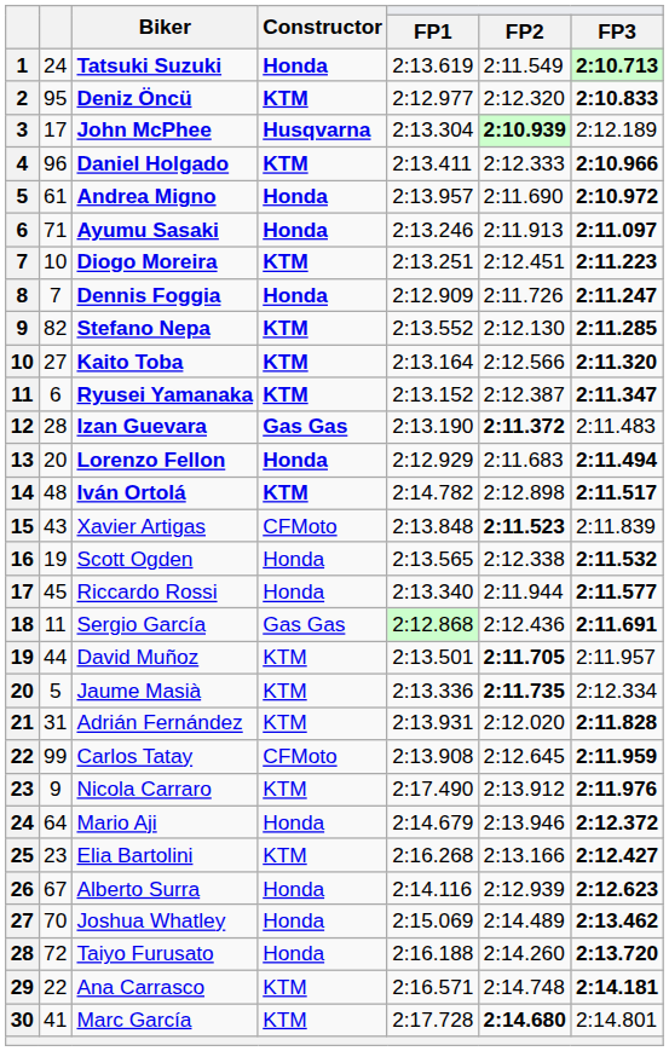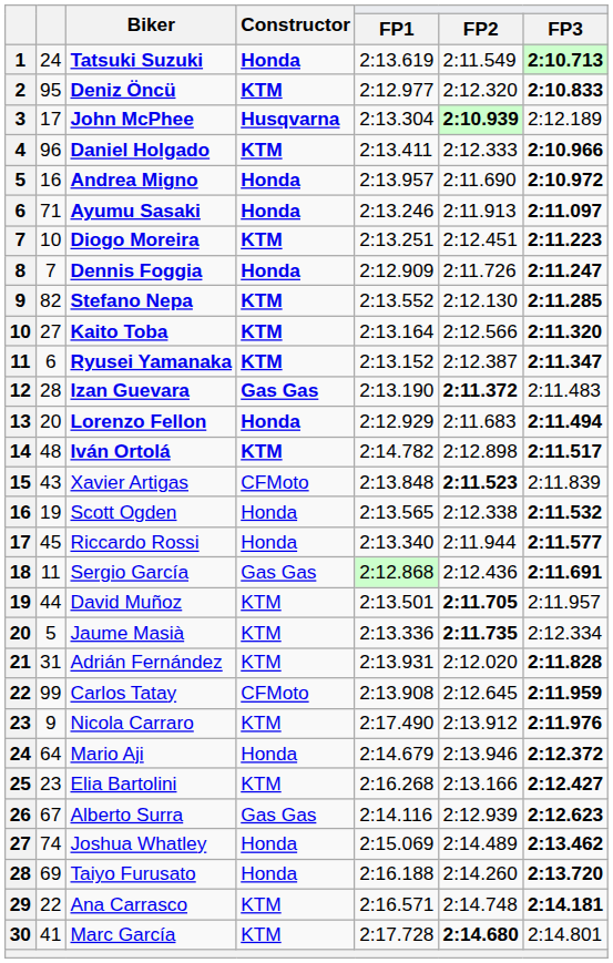Andrea Migno | column 2: 61 -> 16
Alberto Surra | Constructor: Honda -> Gas Gas
Joshua Whatley | column 2: 70 -> 74
Taiyo Furusato | column 2: 72 -> 69
